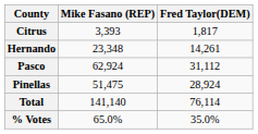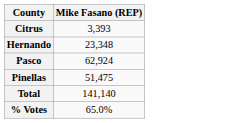- column: Fred Taylor(DEM) | 1,817 | 14,261 | 31,112 | 28,924 | 76,114 | 35.0%
